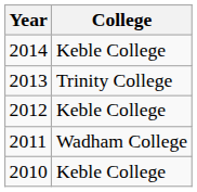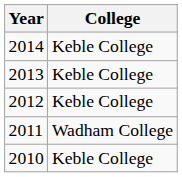2013 | College: Trinity College -> Keble College
